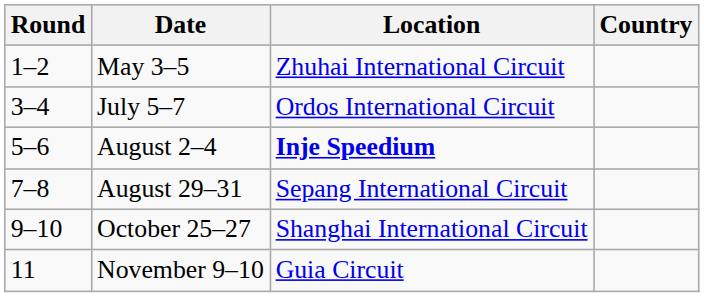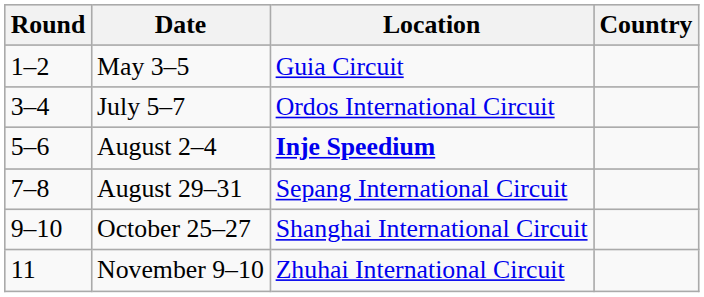May 3–5 | Location: Zhuhai International Circuit -> Guia Circuit
November 9–10 | Location: Guia Circuit -> Zhuhai International Circuit
